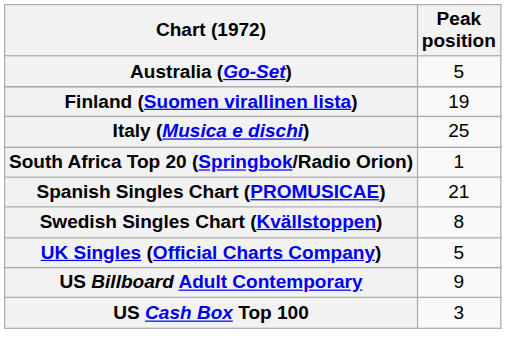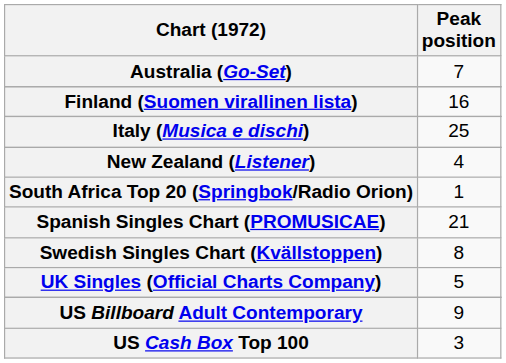Australia (Go-Set) | Peak position: 5 -> 7
Finland (Suomen virallinen lista) | Peak position: 19 -> 16
+ row: New Zealand (Listener) | 4
